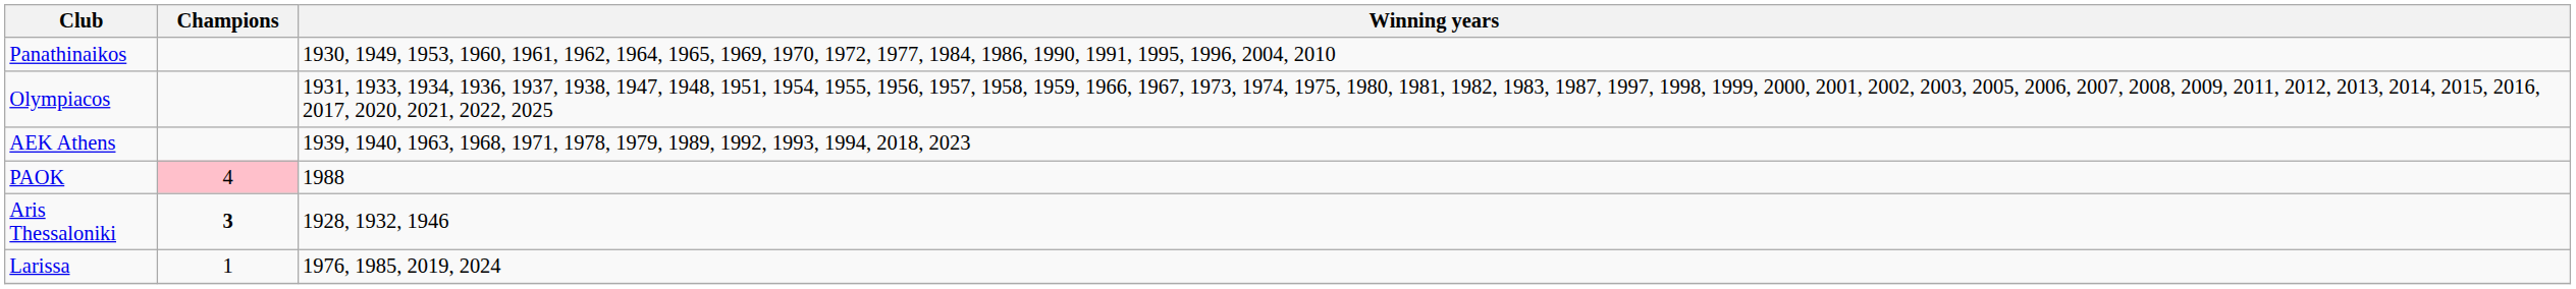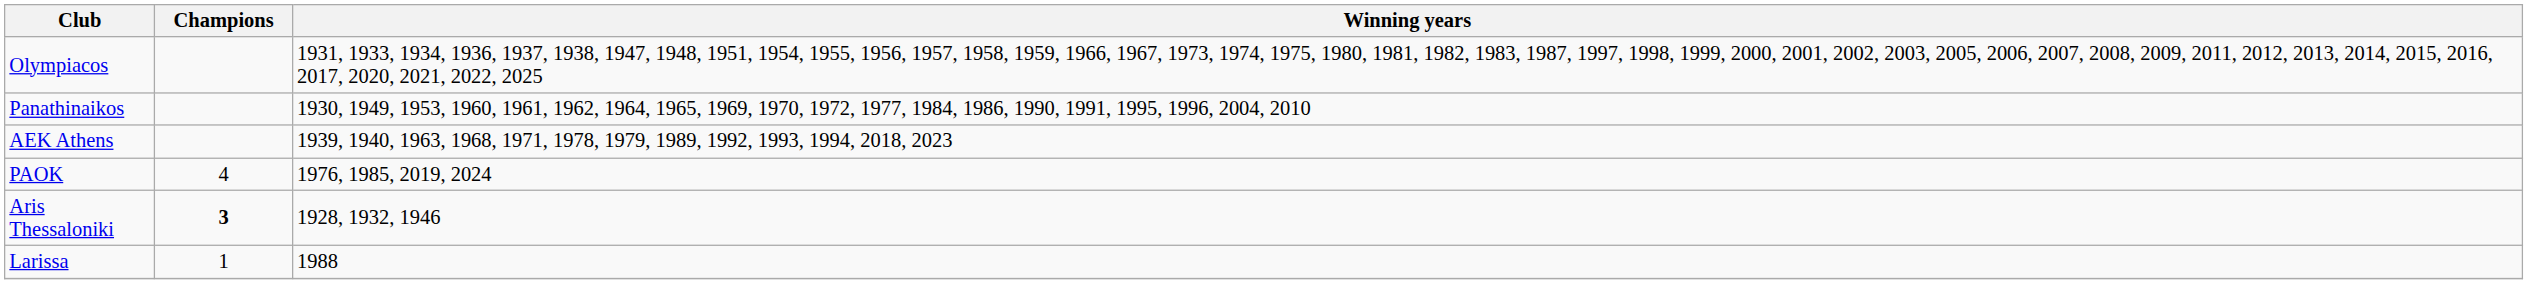rows swapped: Olympiacos <-> Panathinaikos
PAOK | Champions: pink background -> no background
PAOK | Winning years: 1988 -> 1976, 1985, 2019, 2024
Larissa | Winning years: 1976, 1985, 2019, 2024 -> 1988
